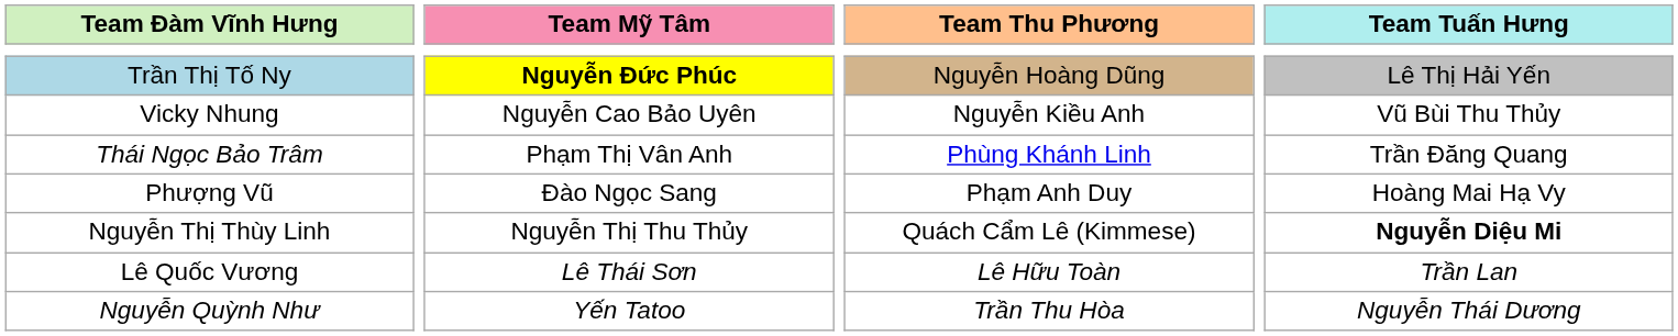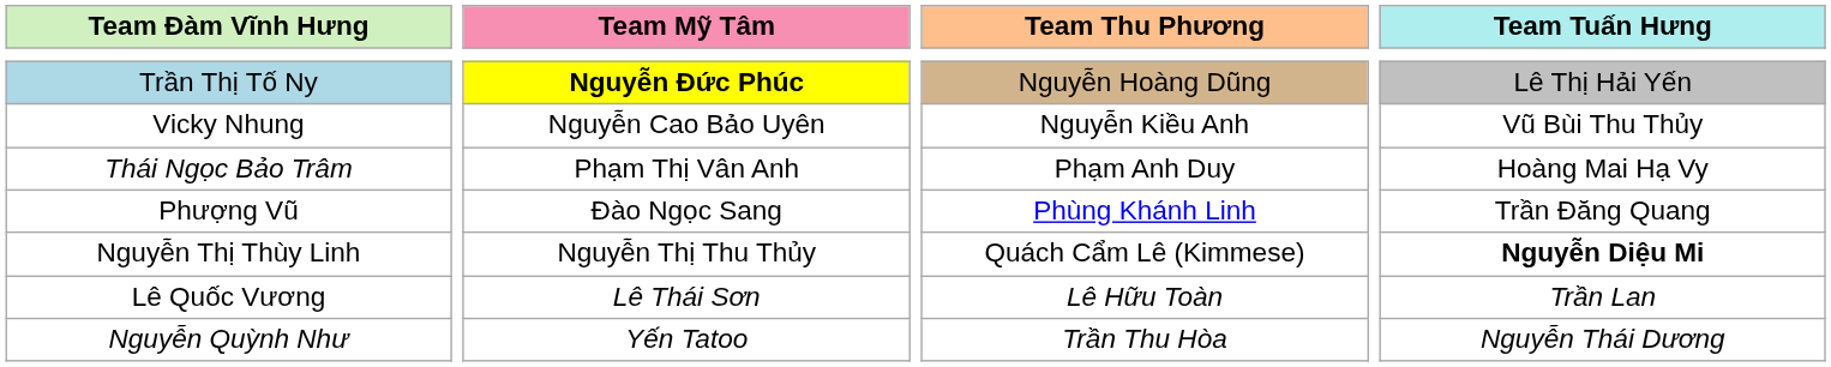Thái Ngọc Bảo Trâm | Team Thu Phương: Phùng Khánh Linh -> Phạm Anh Duy
Thái Ngọc Bảo Trâm | Team Tuấn Hưng: Trần Đăng Quang -> Hoàng Mai Hạ Vy
Phượng Vũ | Team Thu Phương: Phạm Anh Duy -> Phùng Khánh Linh
Phượng Vũ | Team Tuấn Hưng: Hoàng Mai Hạ Vy -> Trần Đăng Quang
